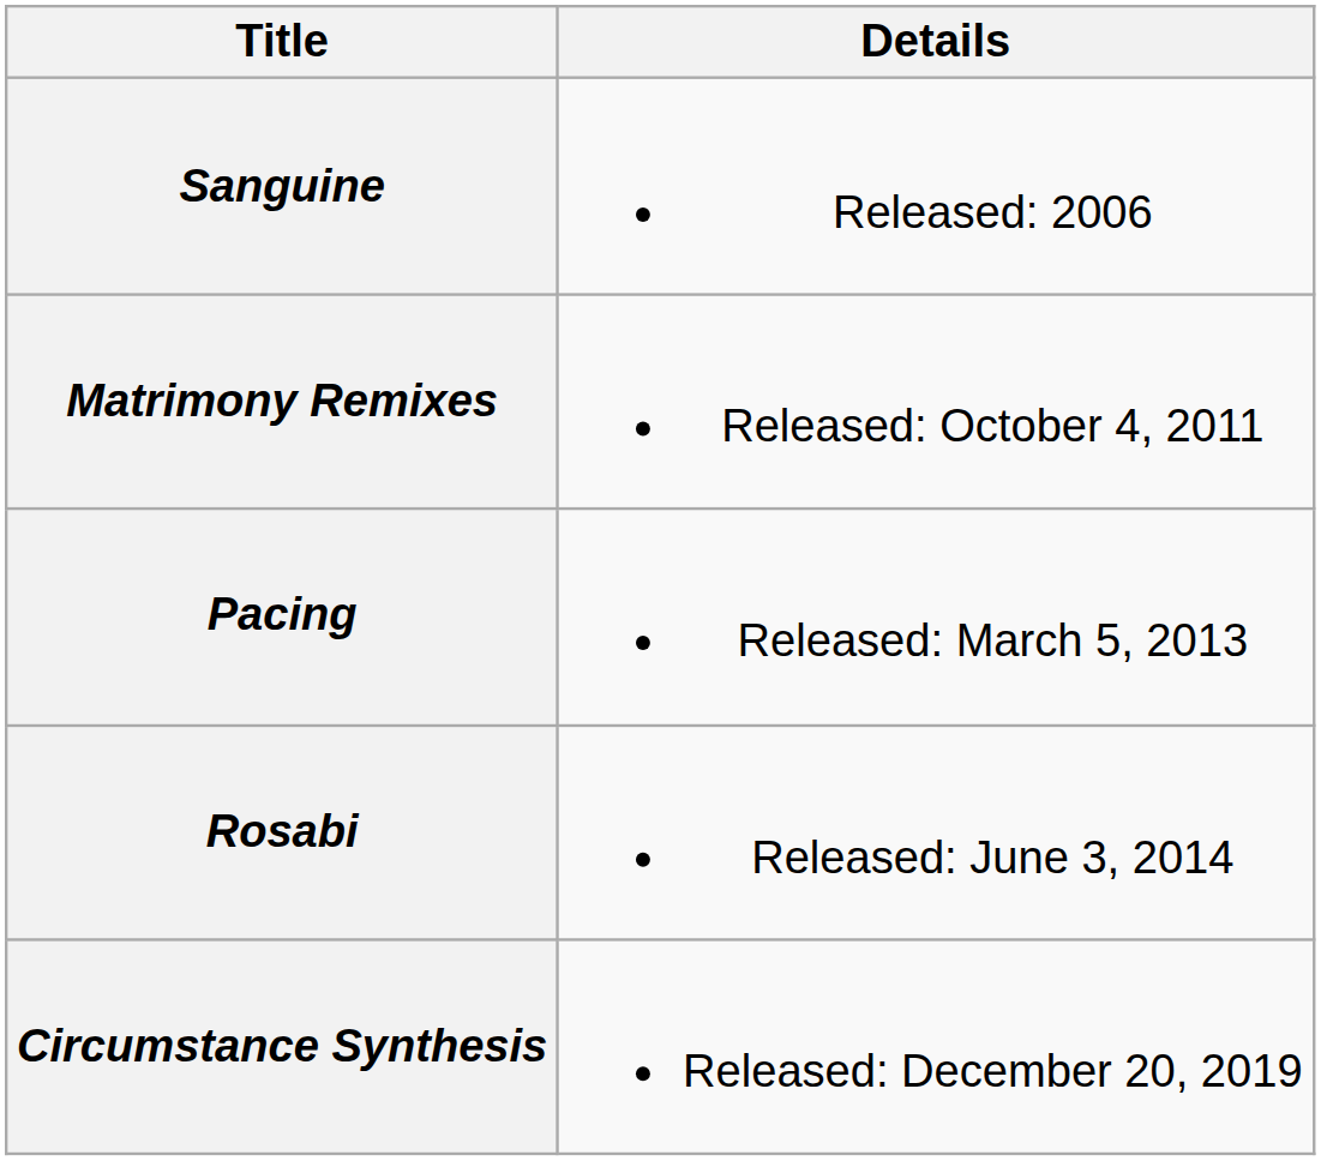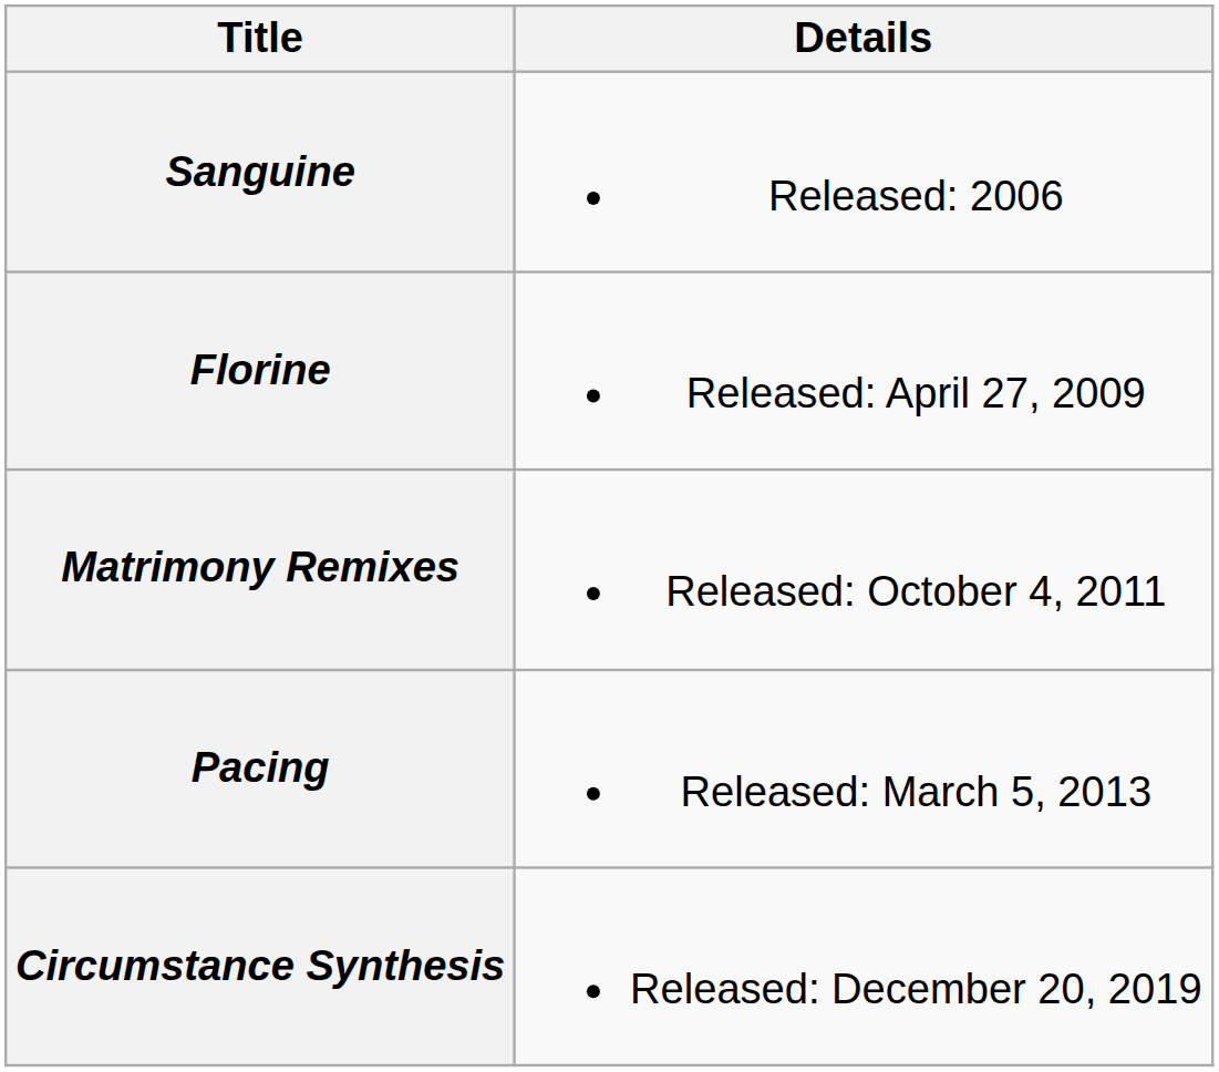+ row: Florine | Released: April 27, 2009
- row: Rosabi | Released: June 3, 2014
